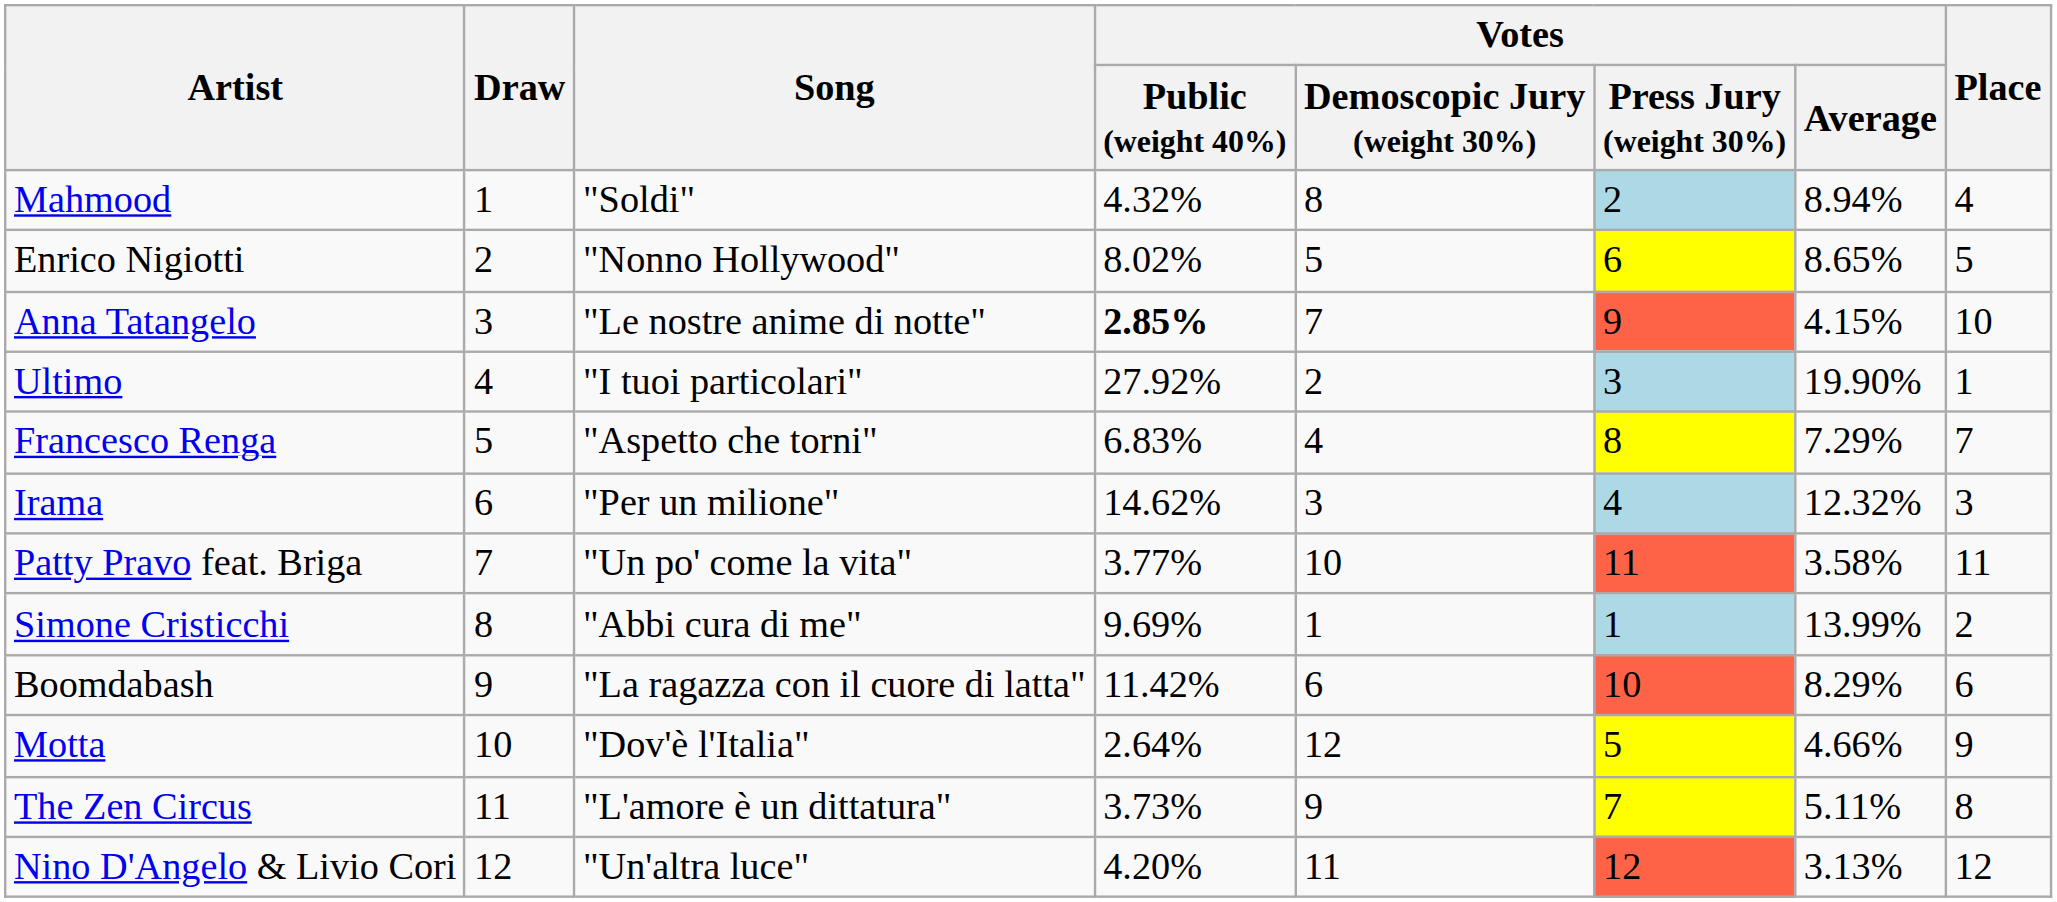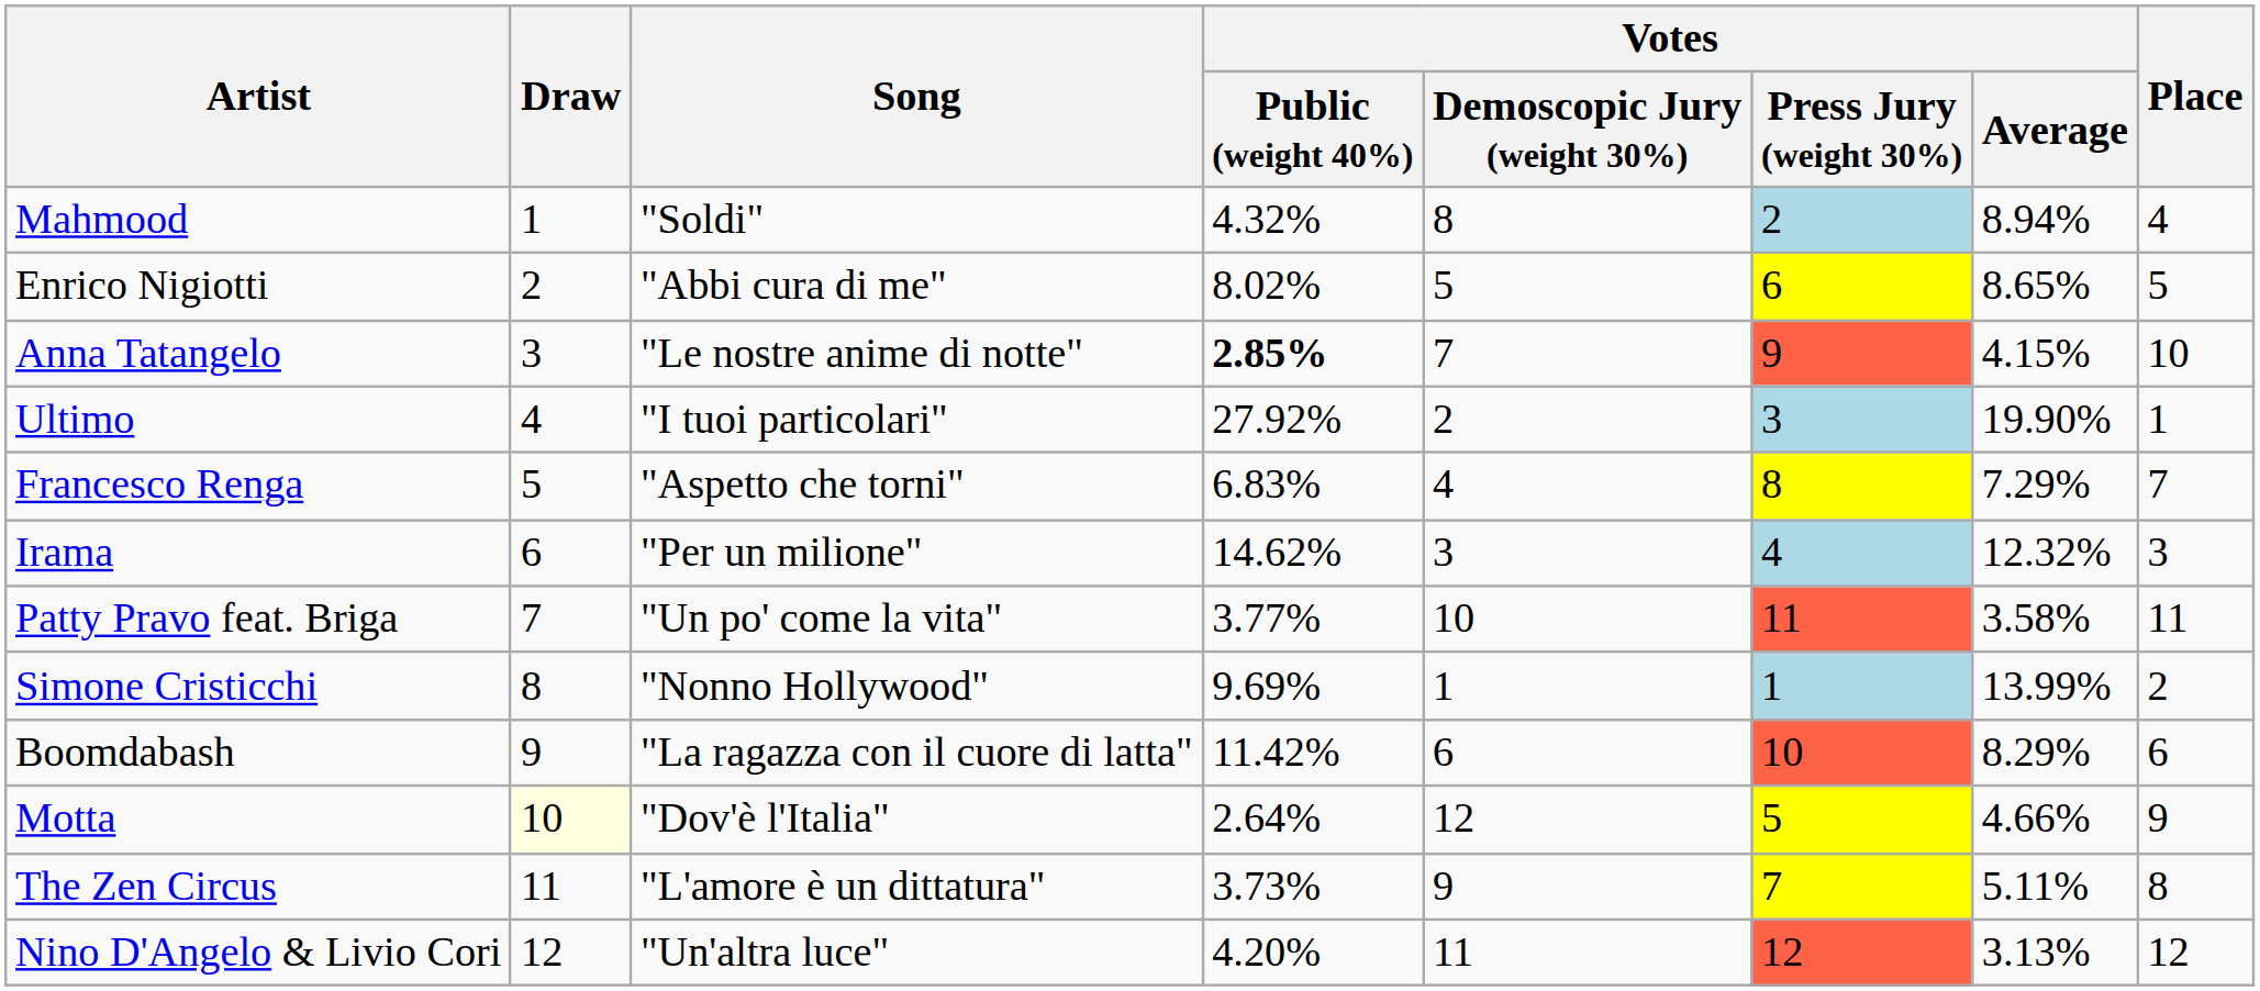Enrico Nigiotti | Song: "Nonno Hollywood" -> "Abbi cura di me"
Simone Cristicchi | Song: "Abbi cura di me" -> "Nonno Hollywood"
Motta | Draw: no background -> lightyellow background
